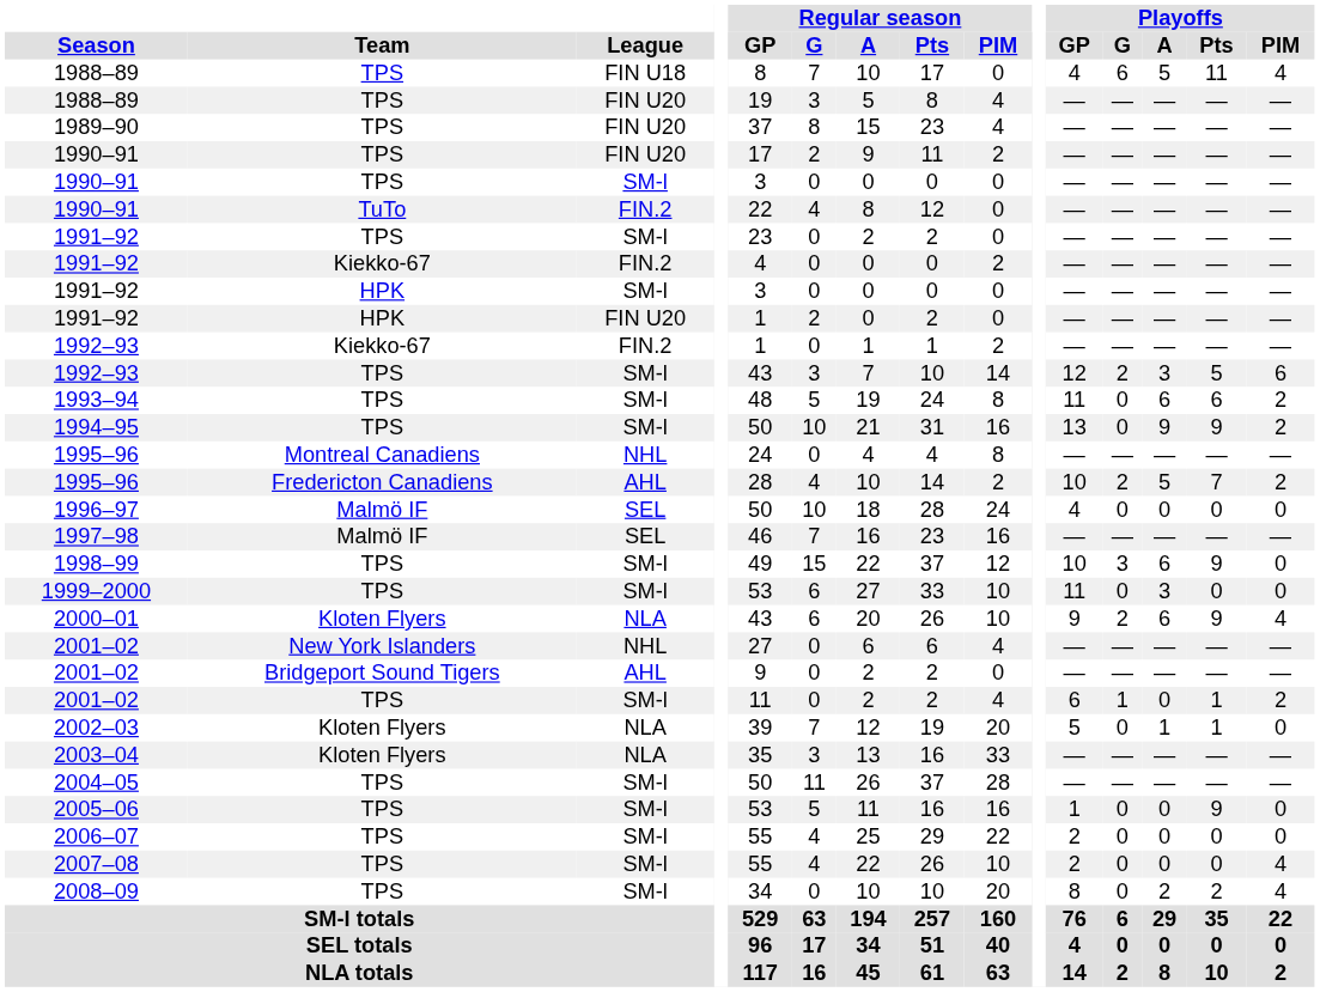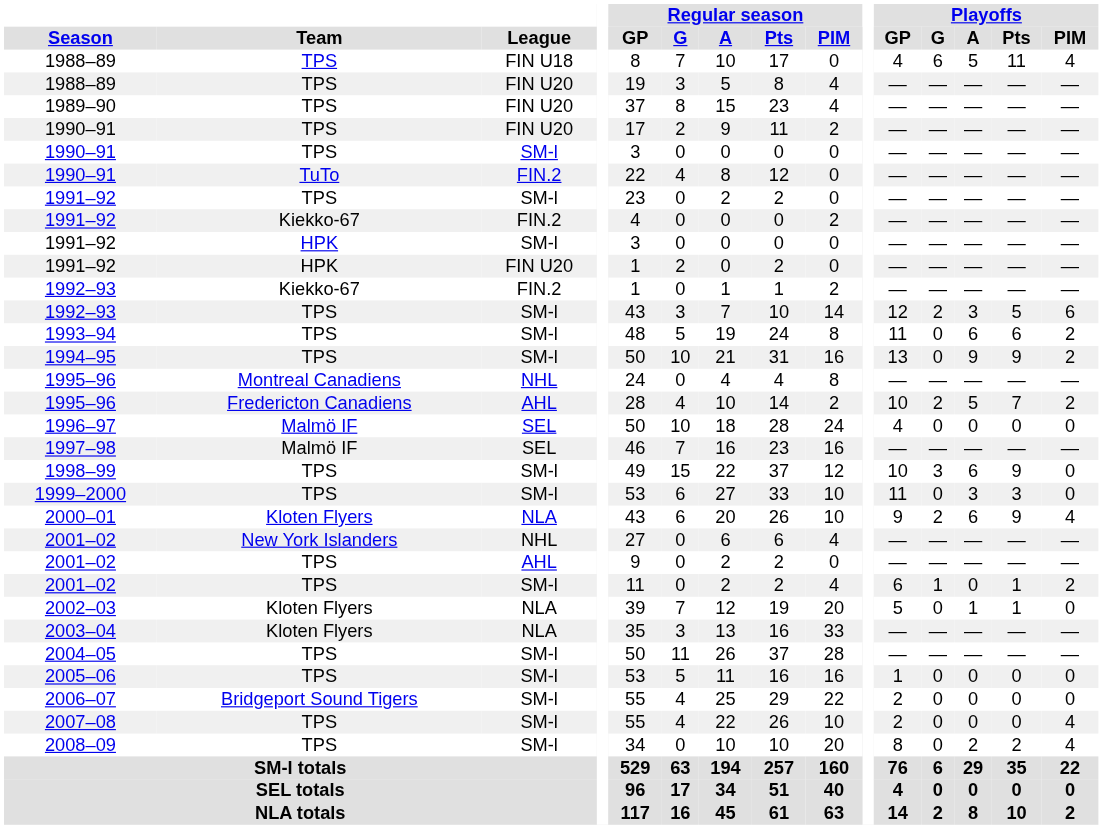1999–2000 | Playoffs / Pts: 0 -> 3
2001–02 / AHL | Team: Bridgeport Sound Tigers -> TPS
2005–06 | Playoffs / Pts: 9 -> 0
2006–07 | Team: TPS -> Bridgeport Sound Tigers
